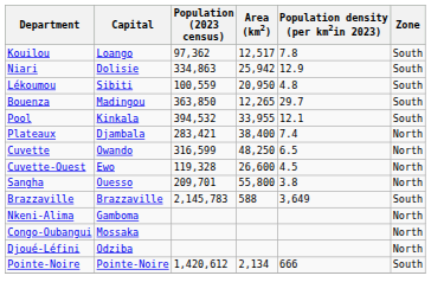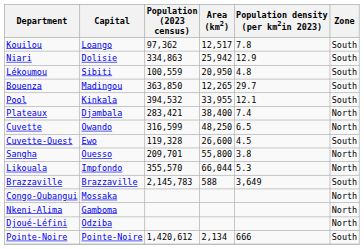Cuvette-Ouest | Zone: North -> South
+ row: Likouala | Impfondo | 355,570 | 66,044 | 5.3 | North
rows swapped: Congo-Oubangui <-> Nkeni-Alima
